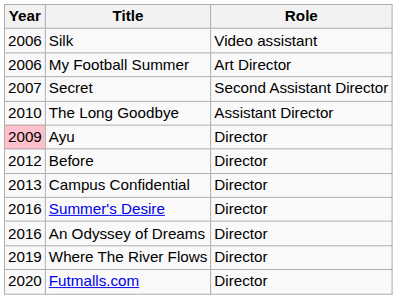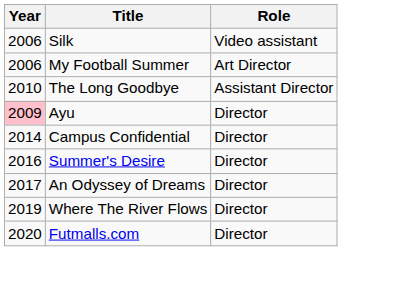- row: 2007 | Secret | Second Assistant Director
- row: 2012 | Before | Director
Campus Confidential | Year: 2013 -> 2014
An Odyssey of Dreams | Year: 2016 -> 2017
